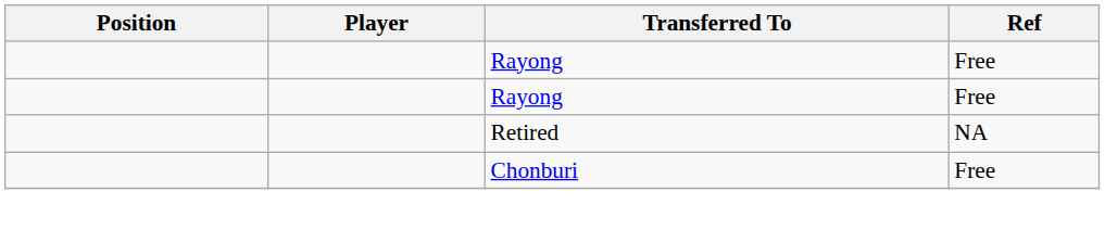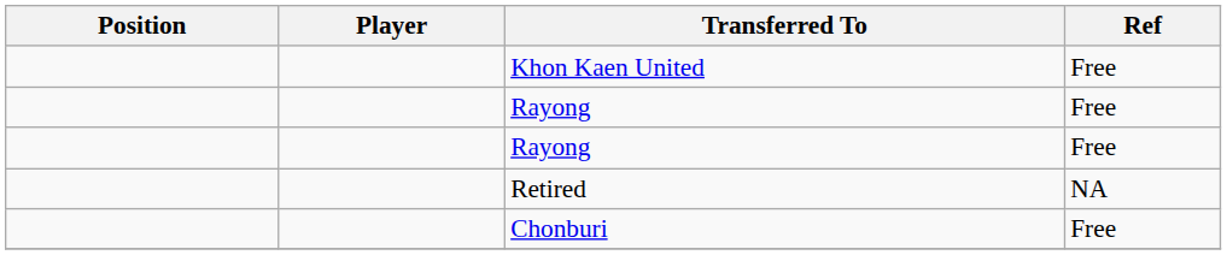+ row: Khon Kaen United | Free
